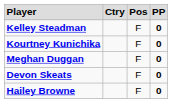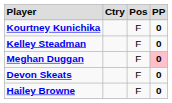rows swapped: Kelley Steadman <-> Kourtney Kunichika
Meghan Duggan | column 4: no background -> pink background
